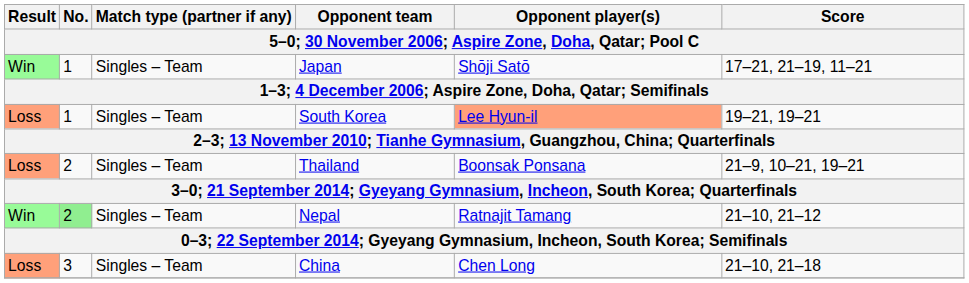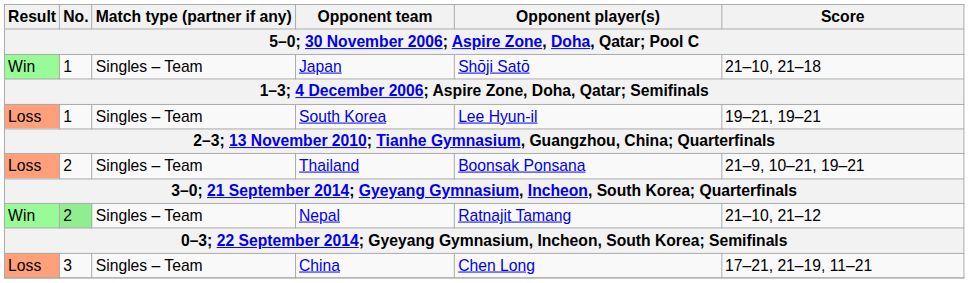Japan | Score: 17–21, 21–19, 11–21 -> 21–10, 21–18
South Korea | Opponent player(s): lightsalmon background -> no background
China | Score: 21–10, 21–18 -> 17–21, 21–19, 11–21
